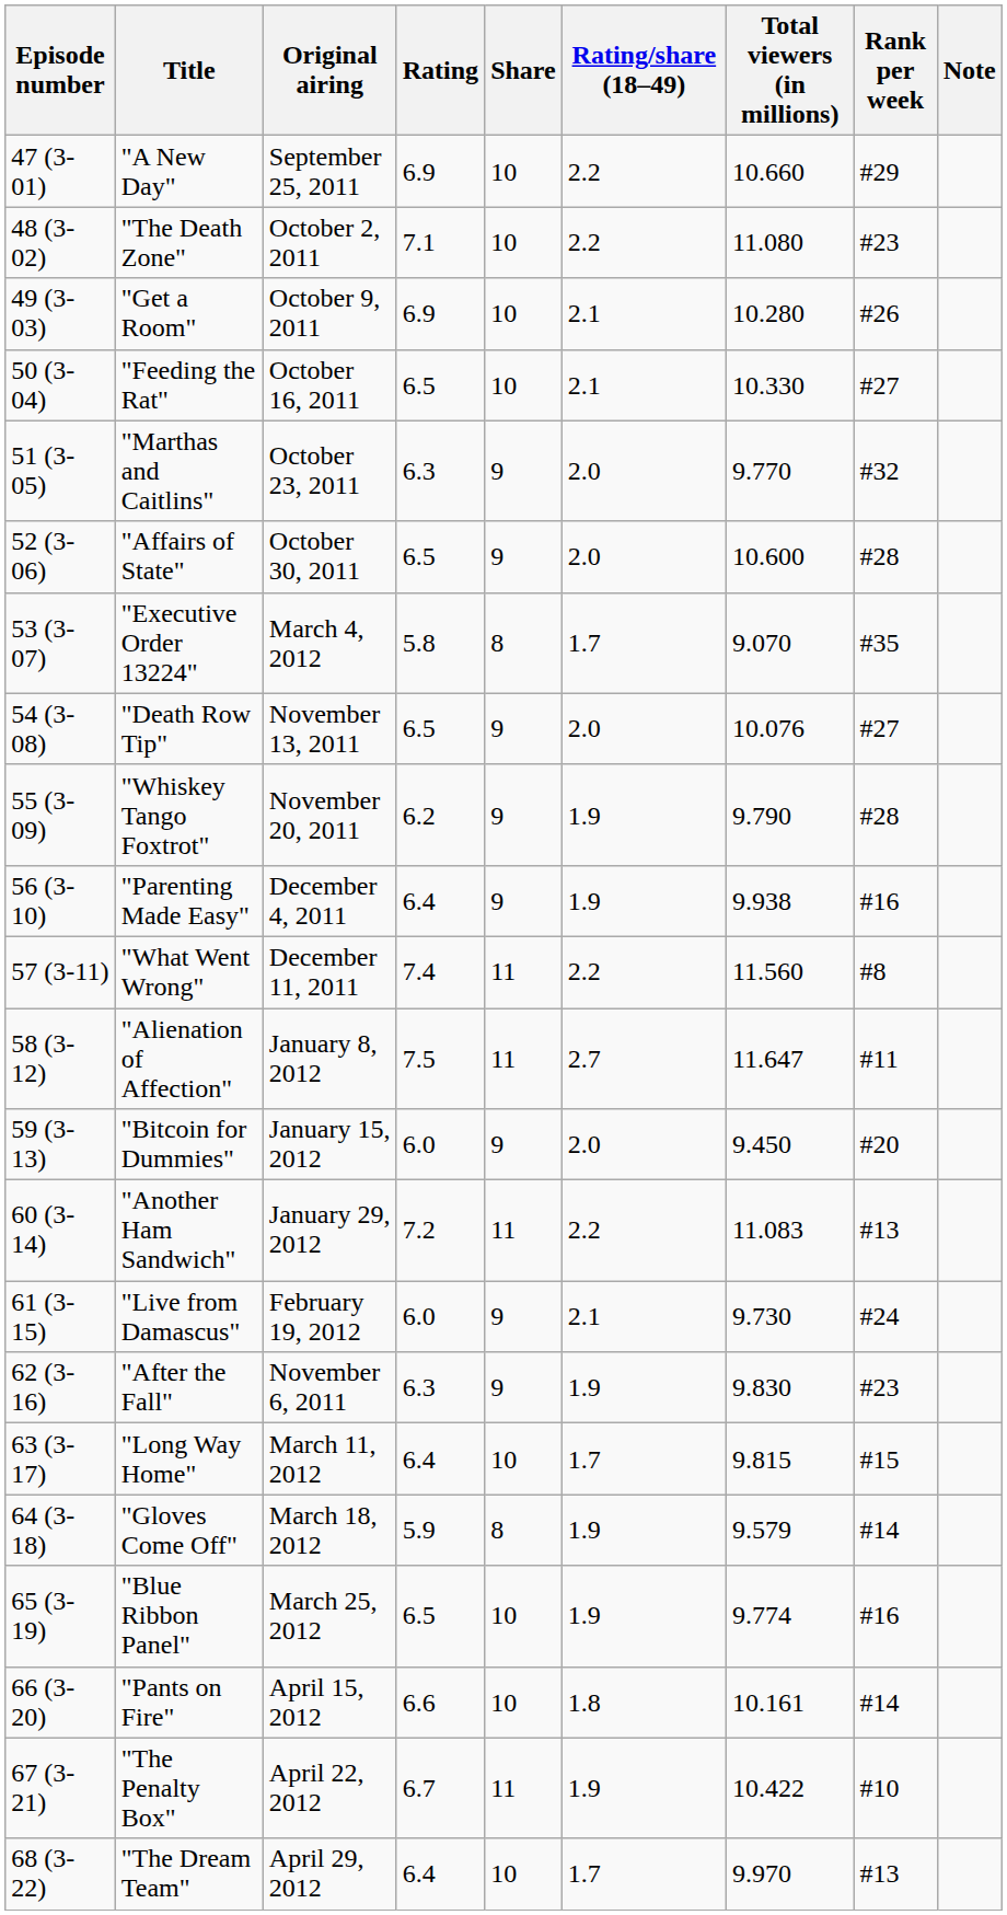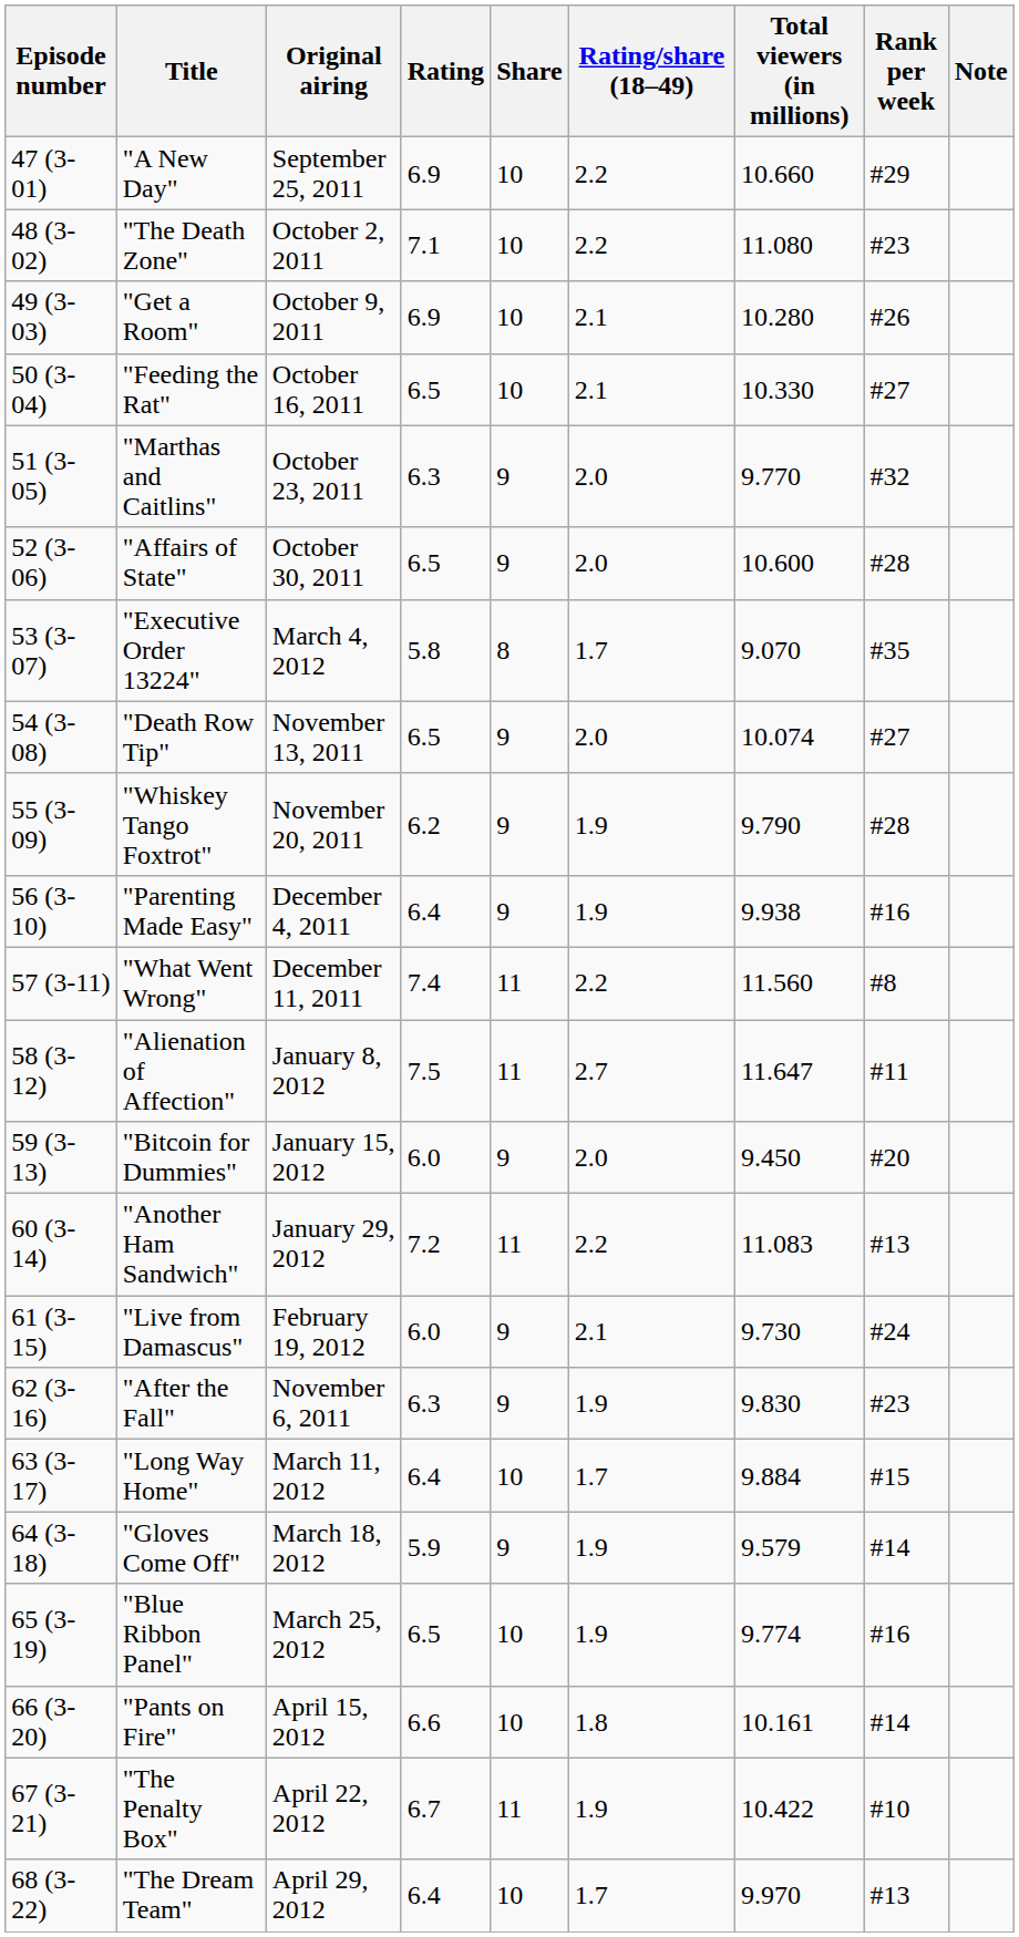"Death Row Tip" | Total viewers (in millions): 10.076 -> 10.074
"Long Way Home" | Total viewers (in millions): 9.815 -> 9.884
"Gloves Come Off" | Share: 8 -> 9
